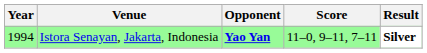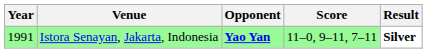Istora Senayan, Jakarta, Indonesia | Year: 1994 -> 1991
